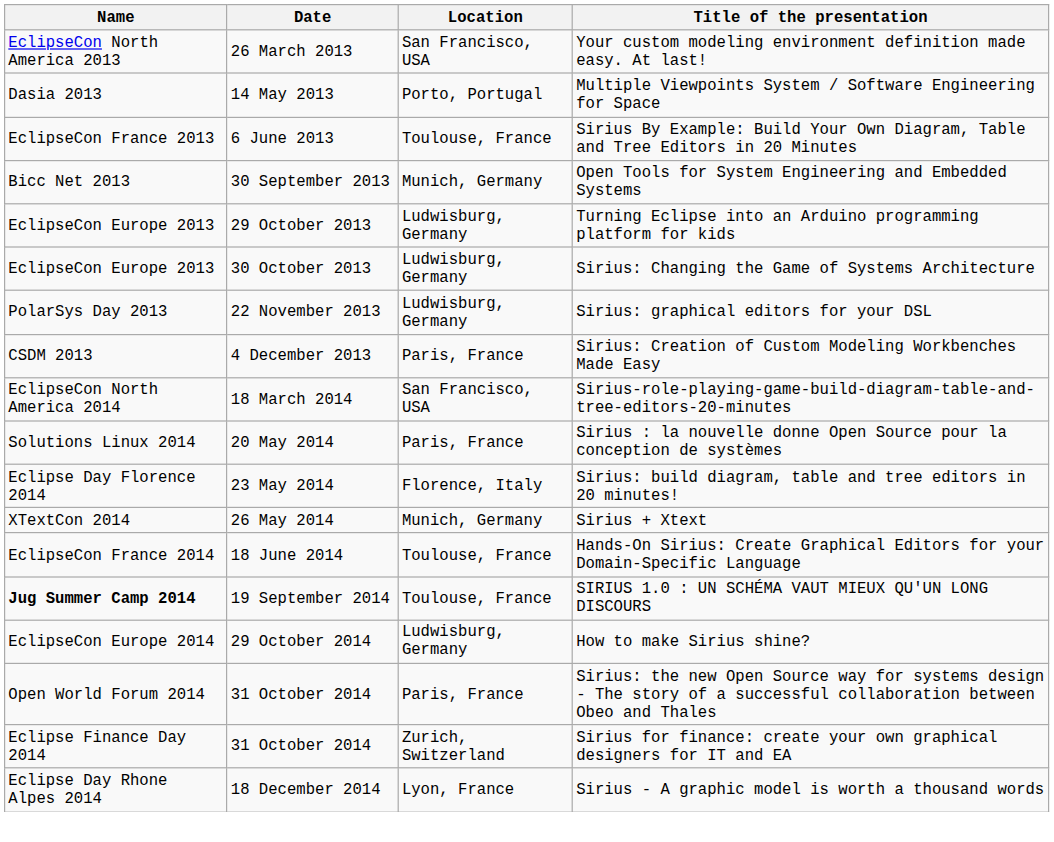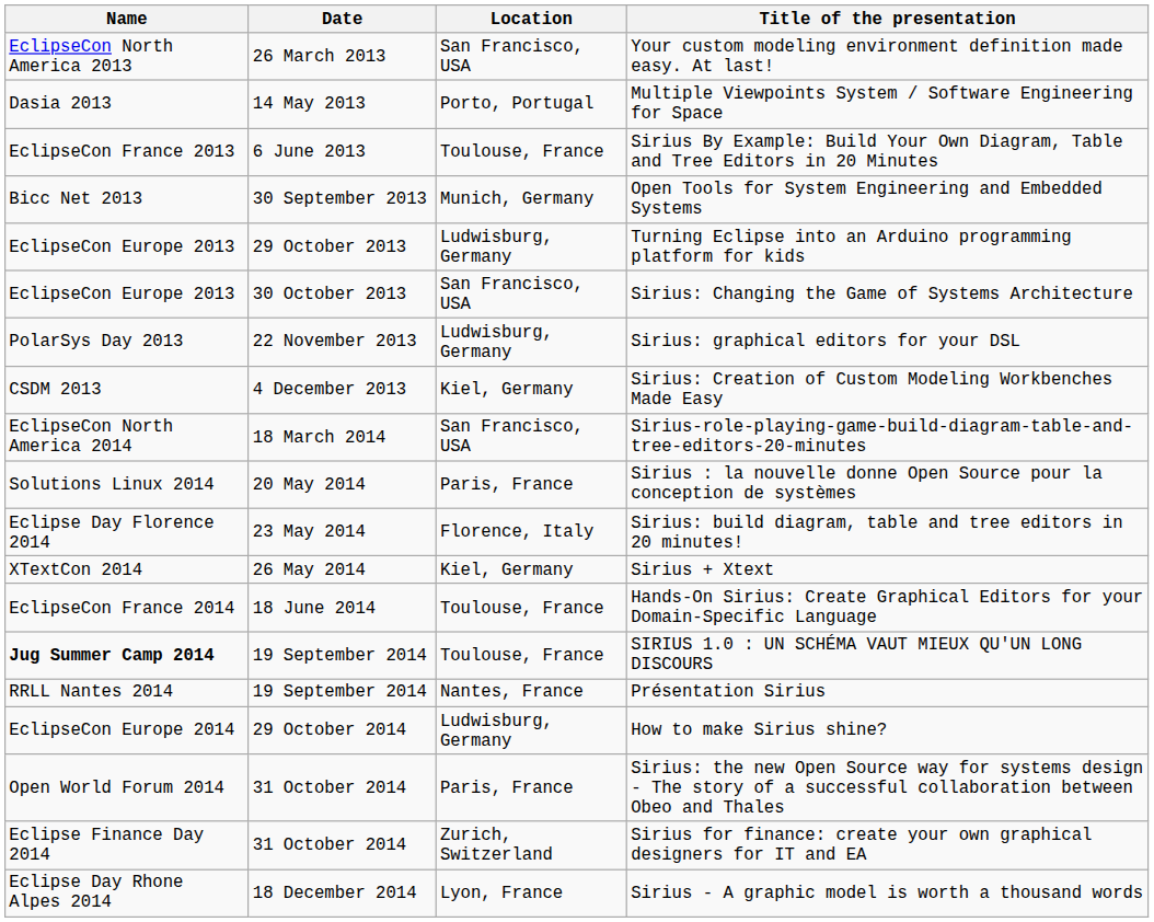Sirius: Changing the Game of Systems Architecture | Location: Ludwisburg, Germany -> San Francisco, USA
Sirius: Creation of Custom Modeling Workbenches Made Easy | Location: Paris, France -> Kiel, Germany
Sirius + Xtext | Location: Munich, Germany -> Kiel, Germany
+ row: RRLL Nantes 2014 | 19 September 2014 | Nantes, France | Présentation Sirius
